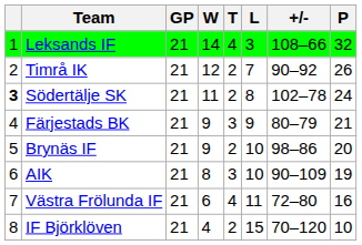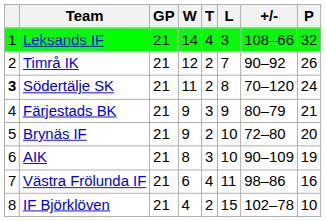Södertälje SK | +/-: 102–78 -> 70–120
Brynäs IF | +/-: 98–86 -> 72–80
Västra Frölunda IF | +/-: 72–80 -> 98–86
IF Björklöven | +/-: 70–120 -> 102–78
